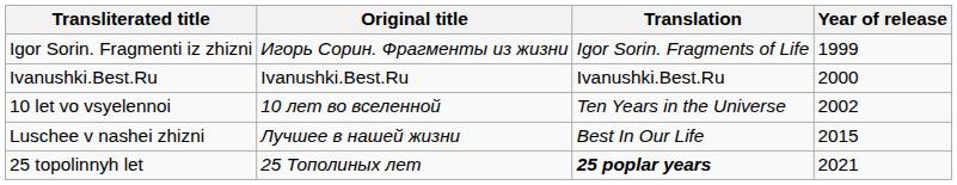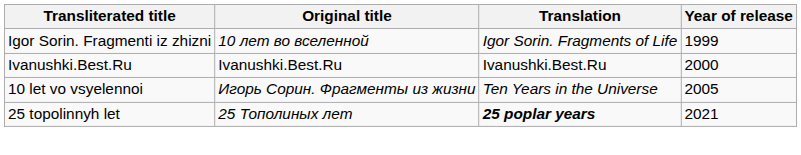Igor Sorin. Fragmenti iz zhizni | Original title: Игорь Сорин. Фрагменты из жизни -> 10 лет во вселенной
10 let vo vsyelennoi | Original title: 10 лет во вселенной -> Игорь Сорин. Фрагменты из жизни
10 let vo vsyelennoi | Year of release: 2002 -> 2005
- row: Luschee v nashei zhizni | Лучшее в нашей жизни | Best In Our Life | 2015
